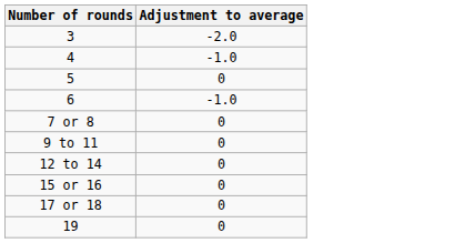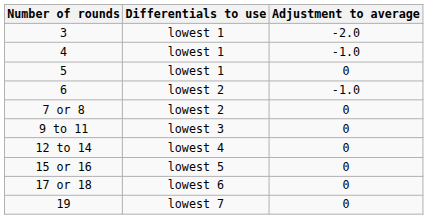+ column: Differentials to use | lowest 1 | lowest 1 | lowest 1 | lowest 2 | lowest 2 | lowest 3 | lowest 4 | lowest 5 | lowest 6 | lowest 7
